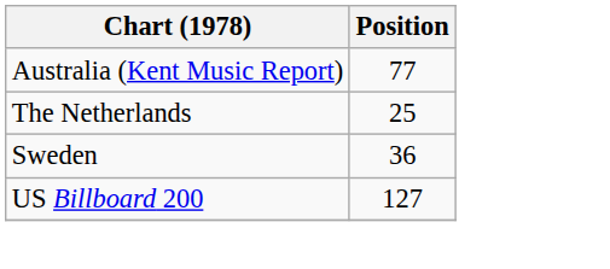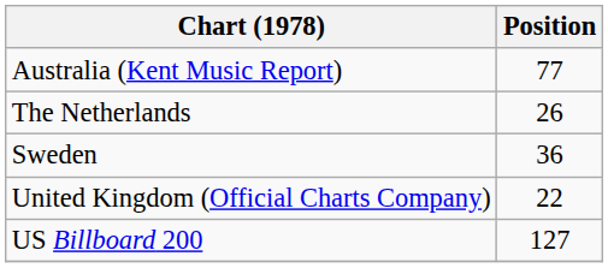The Netherlands | Position: 25 -> 26
+ row: United Kingdom (Official Charts Company) | 22
